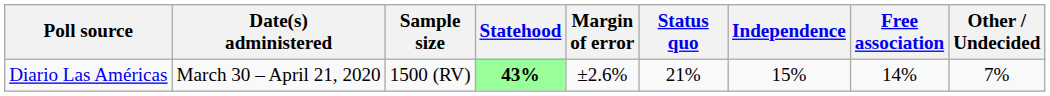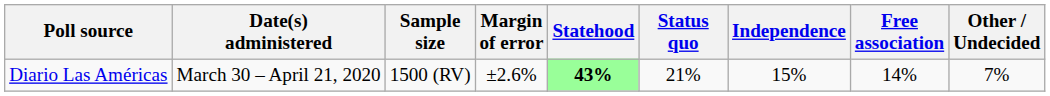columns swapped: Margin of error <-> Statehood
